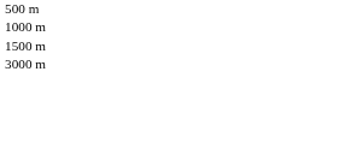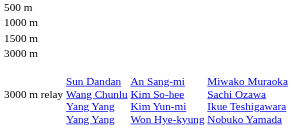+ row: 3000 m relay | Sun Dandan Wang Chunlu Yang Yang Yang Yang | An Sang-mi Kim So-hee Kim Yun-mi Won Hye-kyung | Miwako Muraoka Sachi Ozawa Ikue Teshigawara Nobuko Yamada
